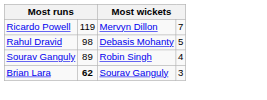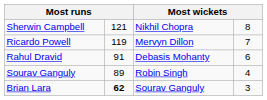+ row: Sherwin Campbell | 121 | Nikhil Chopra | 8
Rahul Dravid | column 2: 98 -> 91
Rahul Dravid | column 4: 5 -> 6
